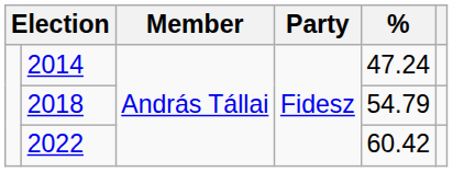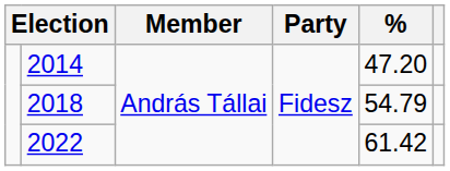2014 | %: 47.24 -> 47.20
2022 | %: 60.42 -> 61.42
